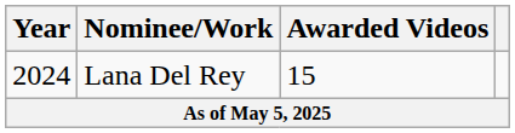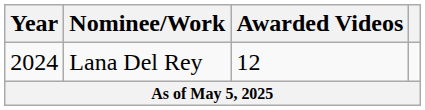Lana Del Rey | Awarded Videos: 15 -> 12
